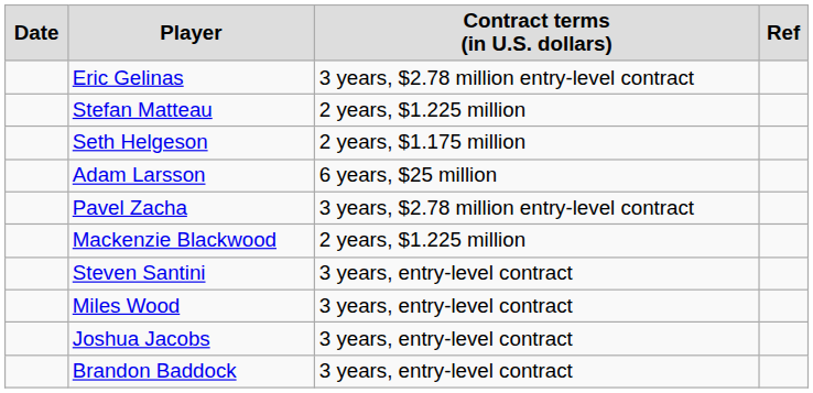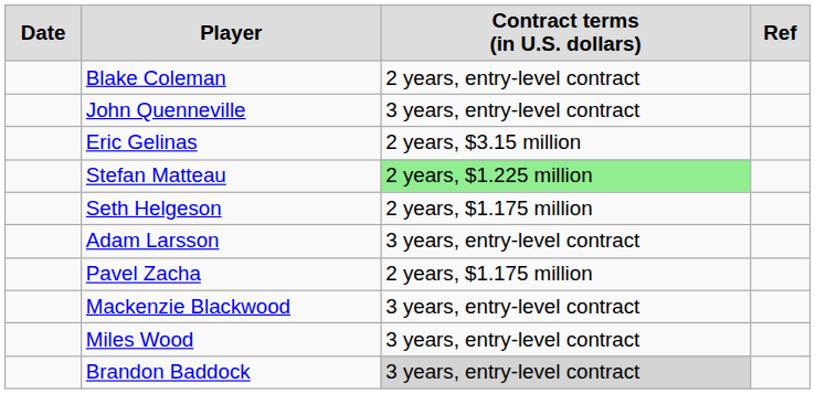+ row: Blake Coleman | 2 years, entry-level contract
+ row: John Quenneville | 3 years, entry-level contract
Eric Gelinas | column 3: 3 years, $2.78 million entry-level contract -> 2 years, $3.15 million
Stefan Matteau | column 3: no background -> lightgreen background
Adam Larsson | column 3: 6 years, $25 million -> 3 years, entry-level contract
Pavel Zacha | column 3: 3 years, $2.78 million entry-level contract -> 2 years, $1.175 million
Mackenzie Blackwood | column 3: 2 years, $1.225 million -> 3 years, entry-level contract
- row: Steven Santini | 3 years, entry-level contract
- row: Joshua Jacobs | 3 years, entry-level contract
Brandon Baddock | column 3: no background -> lightgrey background
